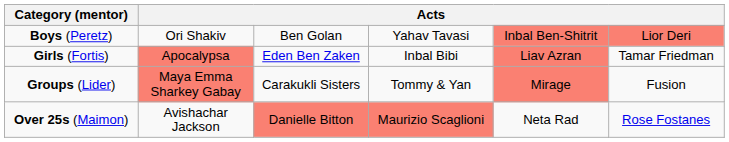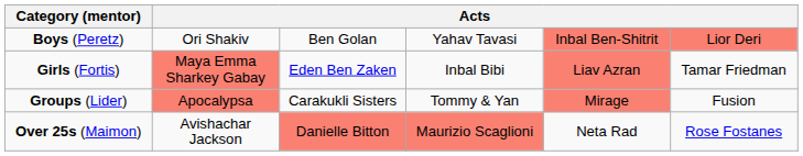Girls (Fortis) | column 2: Apocalypsa -> Maya Emma Sharkey Gabay
Groups (Lider) | column 2: Maya Emma Sharkey Gabay -> Apocalypsa
